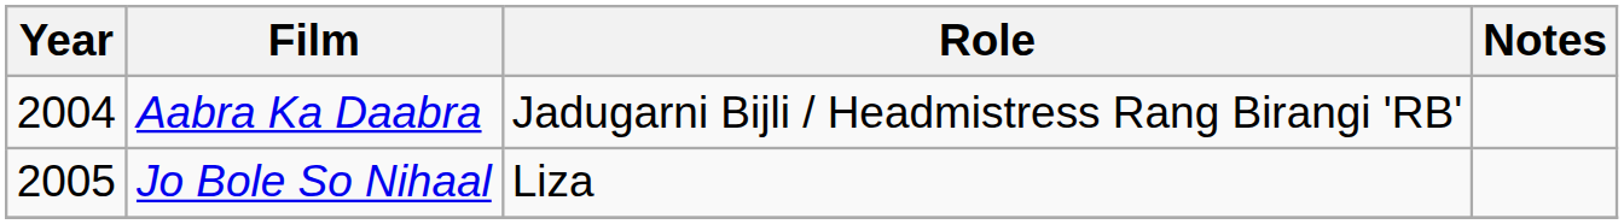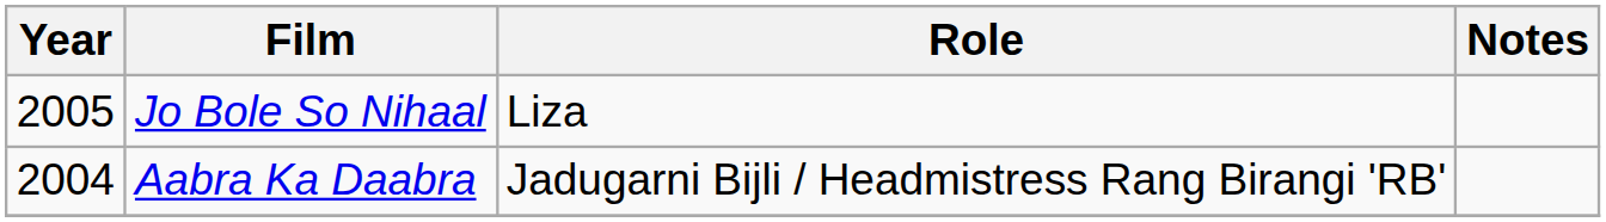rows swapped: Aabra Ka Daabra <-> Jo Bole So Nihaal
